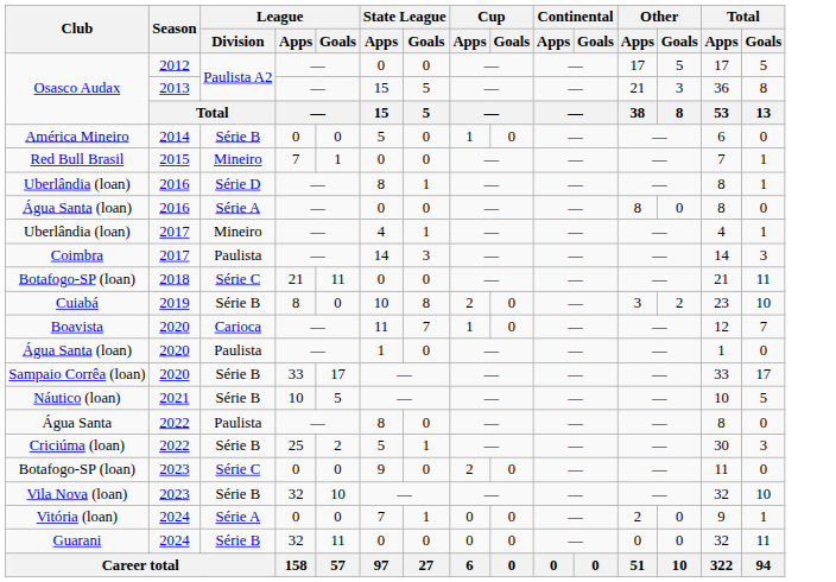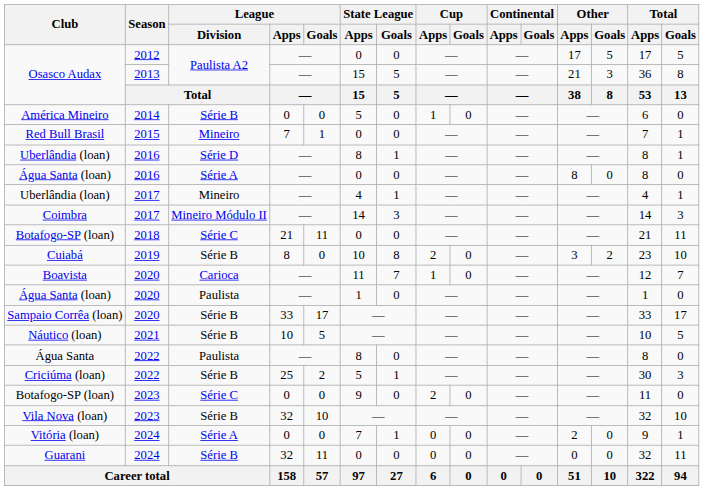Coimbra | League / Division: Paulista -> Mineiro Módulo II
